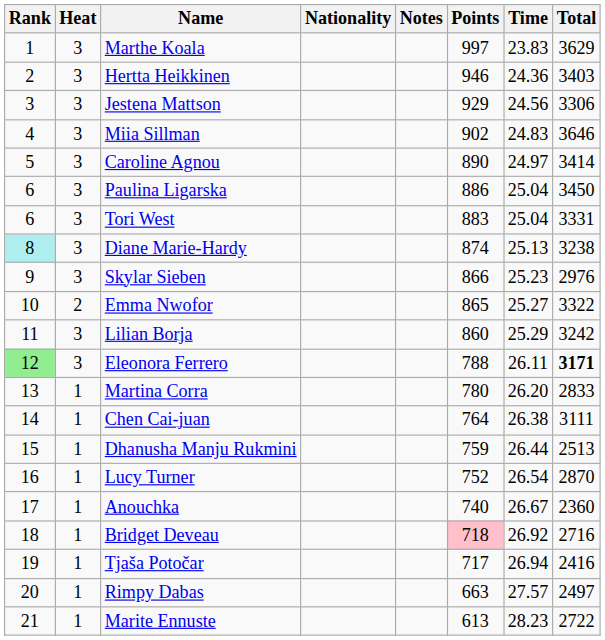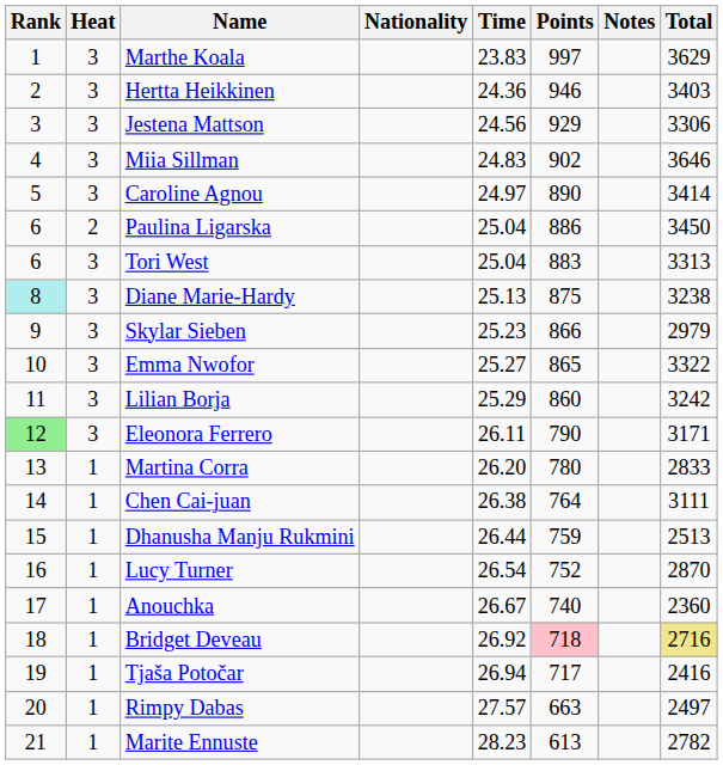columns swapped: Time <-> Notes
Paulina Ligarska | Heat: 3 -> 2
Tori West | Total: 3331 -> 3313
Diane Marie-Hardy | Points: 874 -> 875
Skylar Sieben | Total: 2976 -> 2979
Emma Nwofor | Heat: 2 -> 3
Eleonora Ferrero | Points: 788 -> 790
Eleonora Ferrero | Total: bold -> normal
Bridget Deveau | Total: no background -> khaki background
Marite Ennuste | Total: 2722 -> 2782
